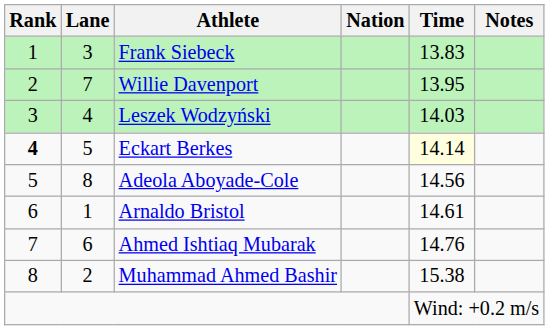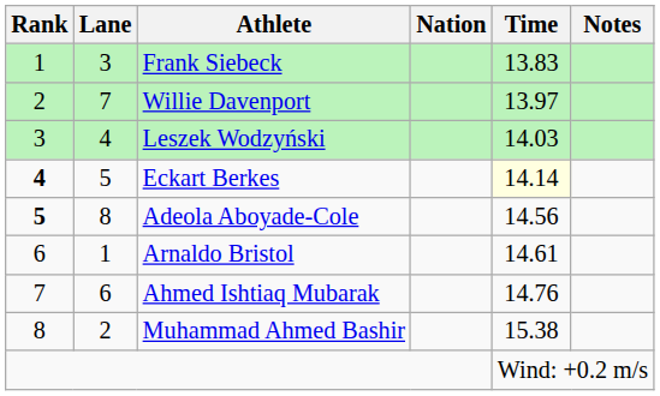Willie Davenport | Time: 13.95 -> 13.97
Adeola Aboyade-Cole | Rank: normal -> bold
